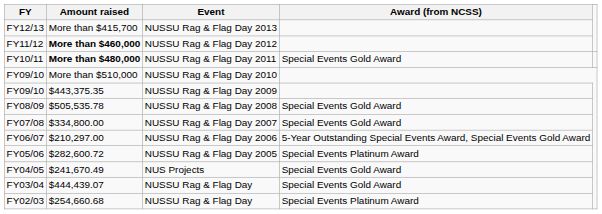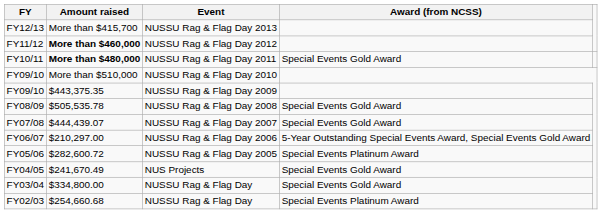FY07/08 | Amount raised: $334,800.00 -> $444,439.07
FY03/04 | Amount raised: $444,439.07 -> $334,800.00
